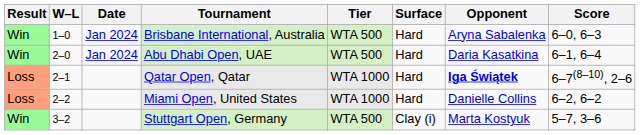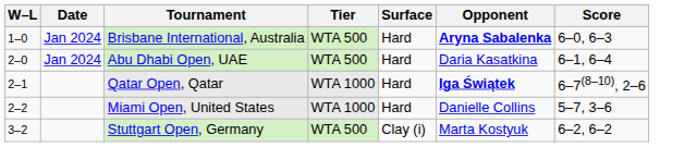- column: Result | Win | Win | Loss | Loss | Win
Brisbane International, Australia | Opponent: normal -> bold
Miami Open, United States | Score: 6–2, 6–2 -> 5–7, 3–6
Stuttgart Open, Germany | Score: 5–7, 3–6 -> 6–2, 6–2
